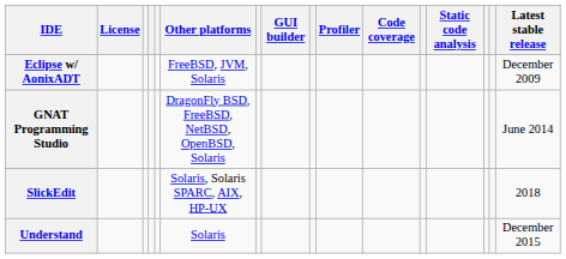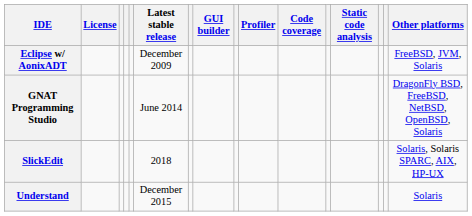columns swapped: Other platforms <-> Latest stable release
